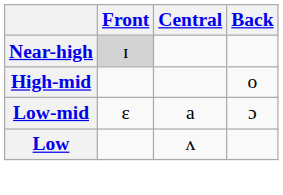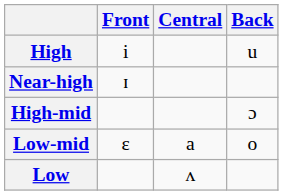+ row: High | i | u
Near-high | Front: lightgrey background -> no background
High-mid | Back: o -> ɔ
Low-mid | Back: ɔ -> o
